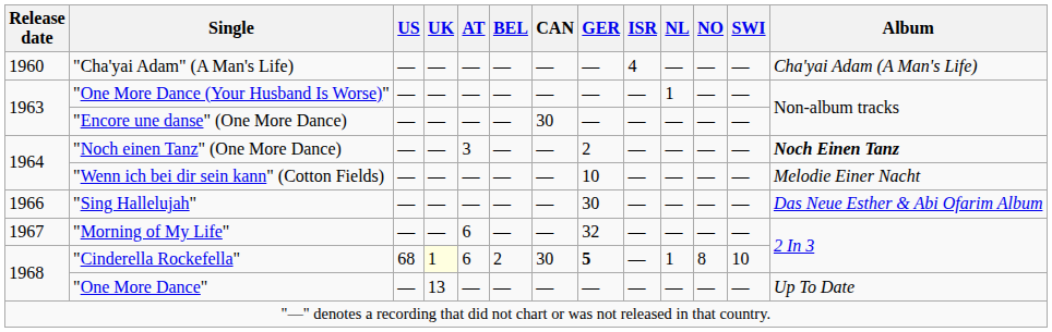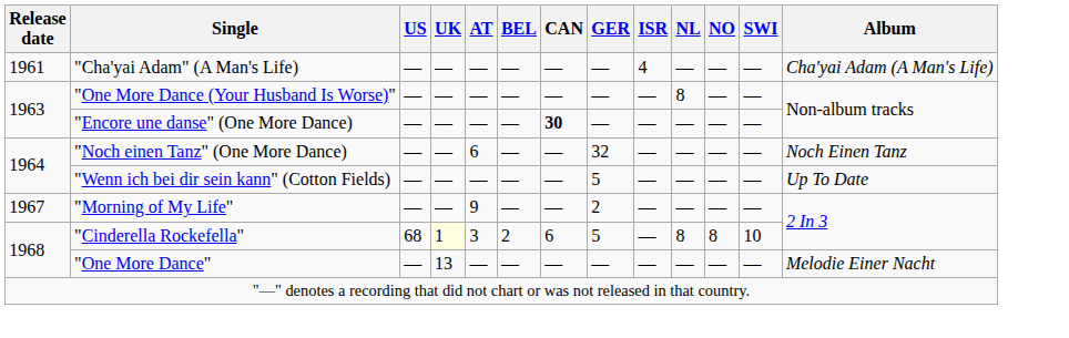"Cha'yai Adam" (A Man's Life) | Release date: 1960 -> 1961
"One More Dance (Your Husband Is Worse)" | NL: 1 -> 8
"Encore une danse" (One More Dance) | CAN: normal -> bold
"Noch einen Tanz" (One More Dance) | AT: 3 -> 6
"Noch einen Tanz" (One More Dance) | GER: 2 -> 32
"Noch einen Tanz" (One More Dance) | Album: bold -> normal
"Wenn ich bei dir sein kann" (Cotton Fields) | GER: 10 -> 5
"Wenn ich bei dir sein kann" (Cotton Fields) | Album: Melodie Einer Nacht -> Up To Date
- row: 1966 | "Sing Hallelujah" | — | — | — | — | — | 30 | — | — | — | — | Das Neue Esther & Abi Ofarim Album
"Morning of My Life" | AT: 6 -> 9
"Morning of My Life" | GER: 32 -> 2
"Cinderella Rockefella" | AT: 6 -> 3
"Cinderella Rockefella" | CAN: 30 -> 6
"Cinderella Rockefella" | GER: bold -> normal
"Cinderella Rockefella" | NL: 1 -> 8
"One More Dance" | Album: Up To Date -> Melodie Einer Nacht
